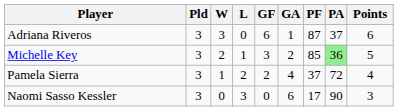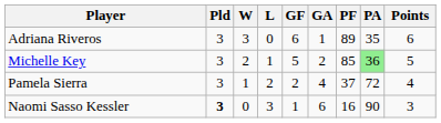Adriana Riveros | PF: 87 -> 89
Adriana Riveros | PA: 37 -> 35
Michelle Key | GF: 3 -> 5
Naomi Sasso Kessler | Pld: normal -> bold
Naomi Sasso Kessler | GF: 0 -> 1
Naomi Sasso Kessler | PF: 17 -> 16
